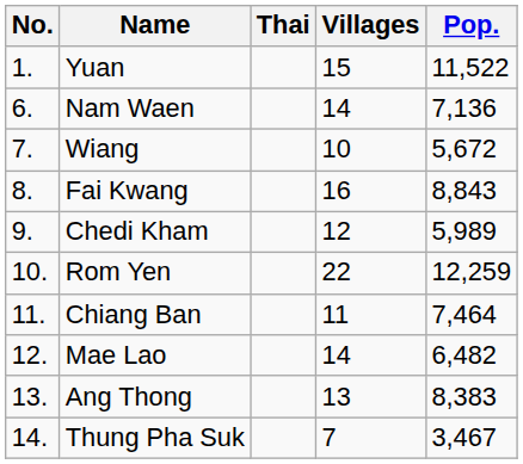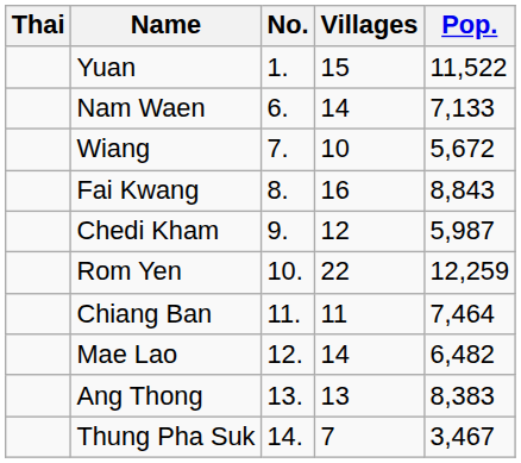columns swapped: No. <-> Thai
Nam Waen | Pop.: 7,136 -> 7,133
Chedi Kham | Pop.: 5,989 -> 5,987
